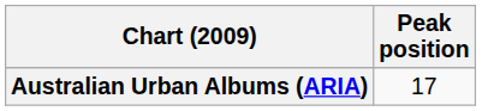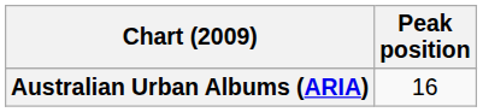Australian Urban Albums (ARIA) | Peak position: 17 -> 16
